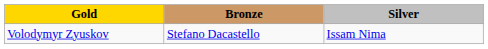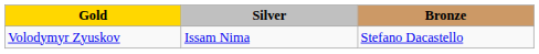columns swapped: Silver <-> Bronze
